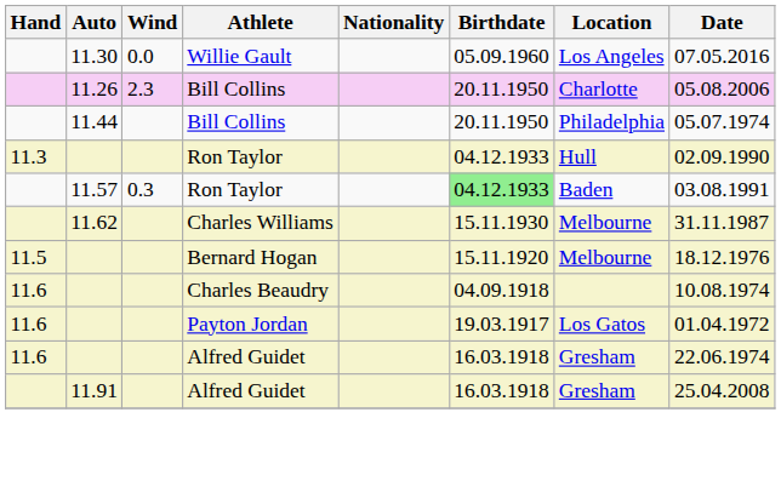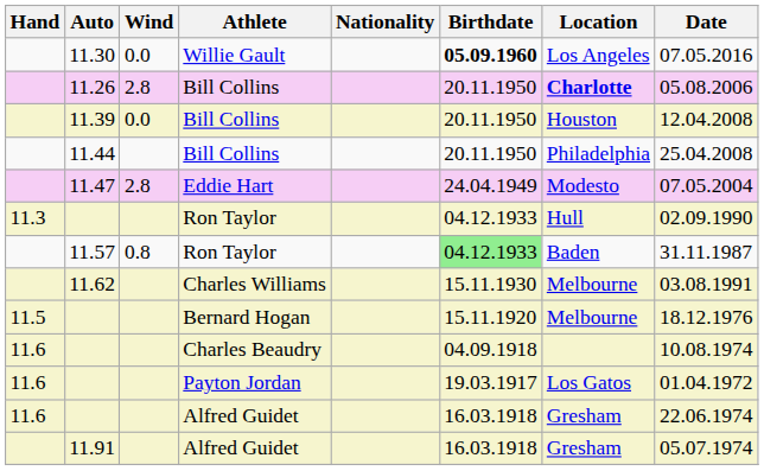11.30 | Birthdate: normal -> bold
11.26 | Wind: 2.3 -> 2.8
11.26 | Location: normal -> bold
+ row: 11.39 | 0.0 | Bill Collins | 20.11.1950 | Houston | 12.04.2008
11.44 | Date: 05.07.1974 -> 25.04.2008
+ row: 11.47 | 2.8 | Eddie Hart | 24.04.1949 | Modesto | 07.05.2004
11.57 | Wind: 0.3 -> 0.8
11.57 | Date: 03.08.1991 -> 31.11.1987
11.62 | Date: 31.11.1987 -> 03.08.1991
11.91 | Date: 25.04.2008 -> 05.07.1974
